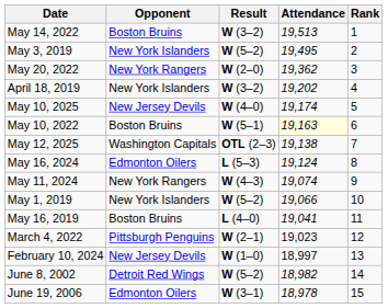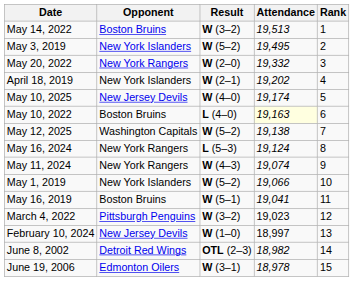May 20, 2022 | Attendance: 19,362 -> 19,332
April 18, 2019 | Result: W (3–2) -> W (2–1)
May 10, 2022 | Result: W (5–1) -> L (4–0)
May 12, 2025 | Result: OTL (2–3) -> W (5–2)
May 16, 2024 | Opponent: Edmonton Oilers -> New York Rangers
May 16, 2019 | Result: L (4–0) -> W (5–1)
March 4, 2022 | Result: W (2–1) -> W (3–2)
June 8, 2002 | Result: W (5–2) -> OTL (2–3)
